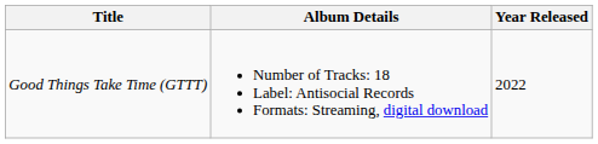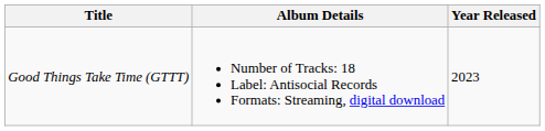Good Things Take Time (GTTT) | Year Released: 2022 -> 2023
